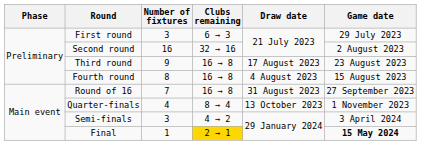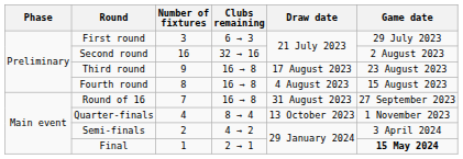Semi-finals | Number of fixtures: 3 -> 2
Final | Clubs remaining: gold background -> no background
